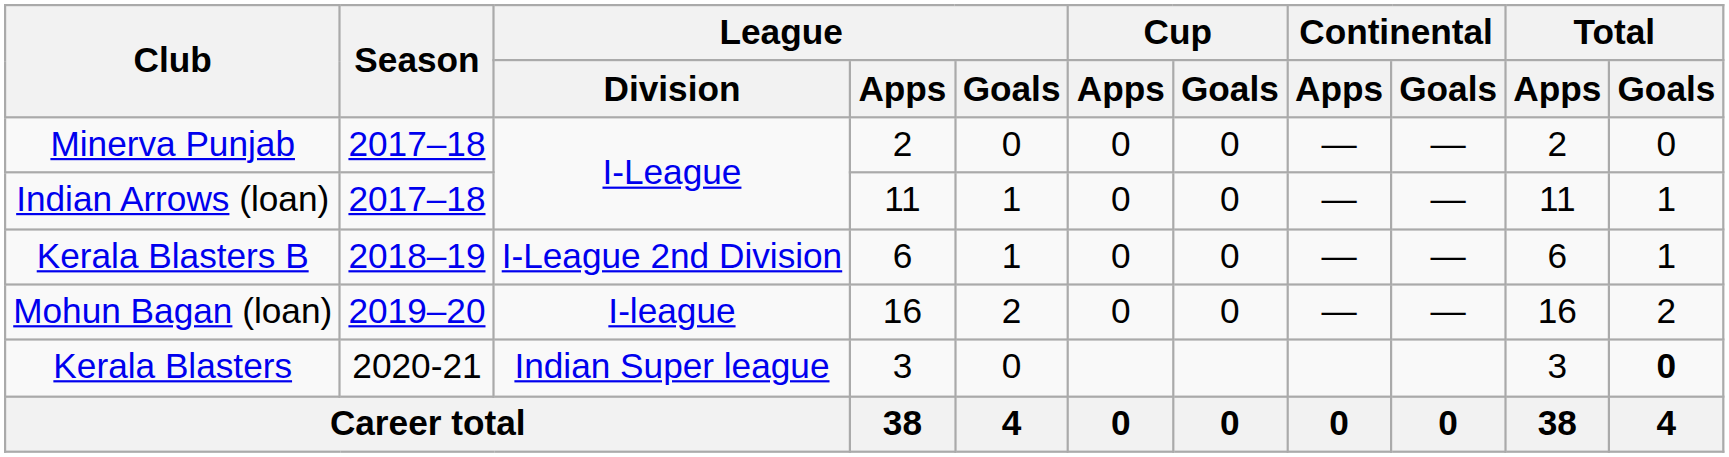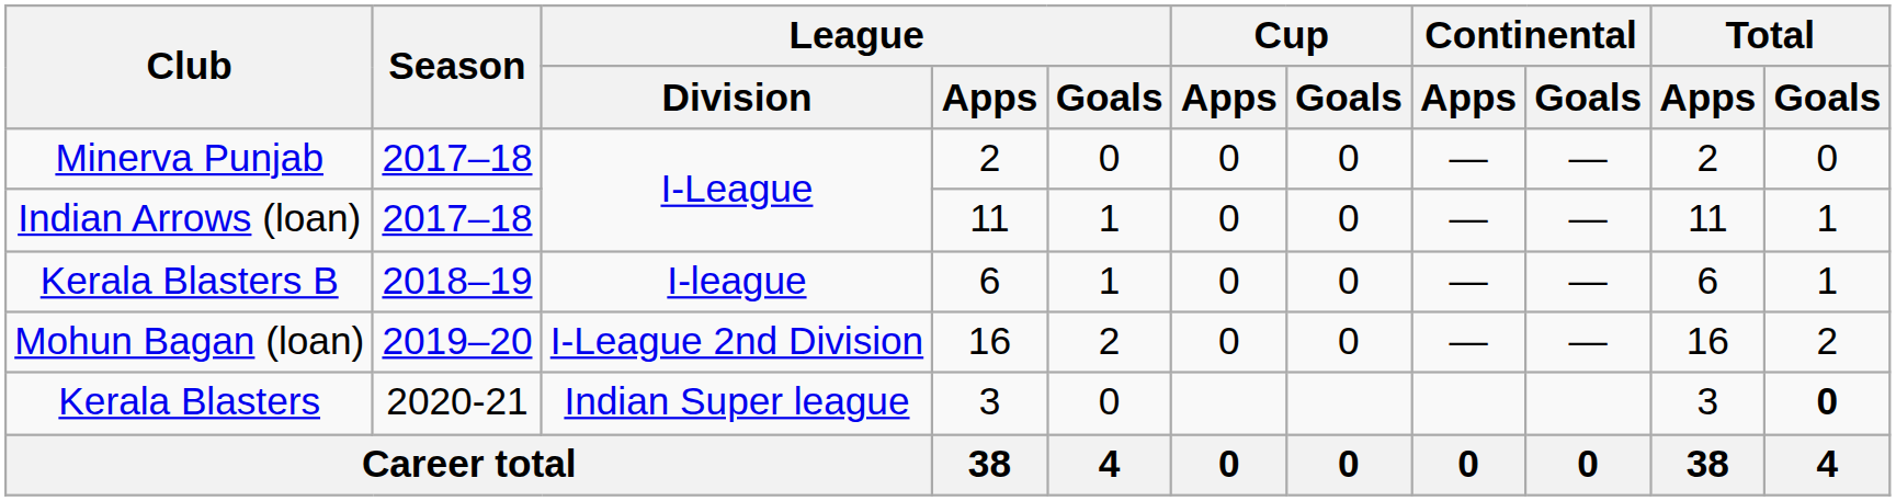Kerala Blasters B | League / Division: I-League 2nd Division -> I-league
Mohun Bagan (loan) | League / Division: I-league -> I-League 2nd Division
